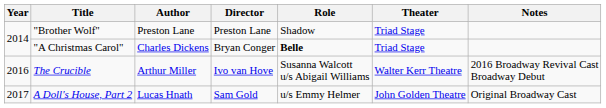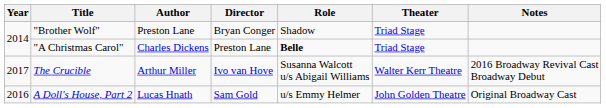"Brother Wolf" | Director: Preston Lane -> Bryan Conger
"A Christmas Carol" | Director: Bryan Conger -> Preston Lane
The Crucible | Year: 2016 -> 2017
A Doll's House, Part 2 | Year: 2017 -> 2016
